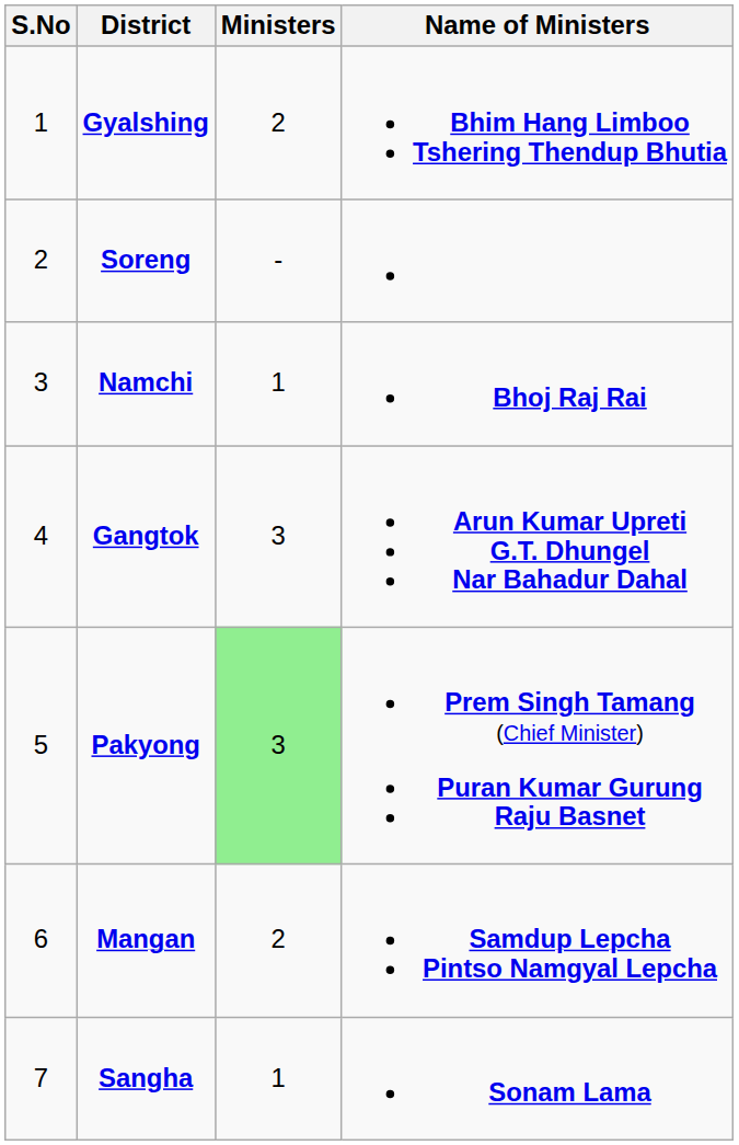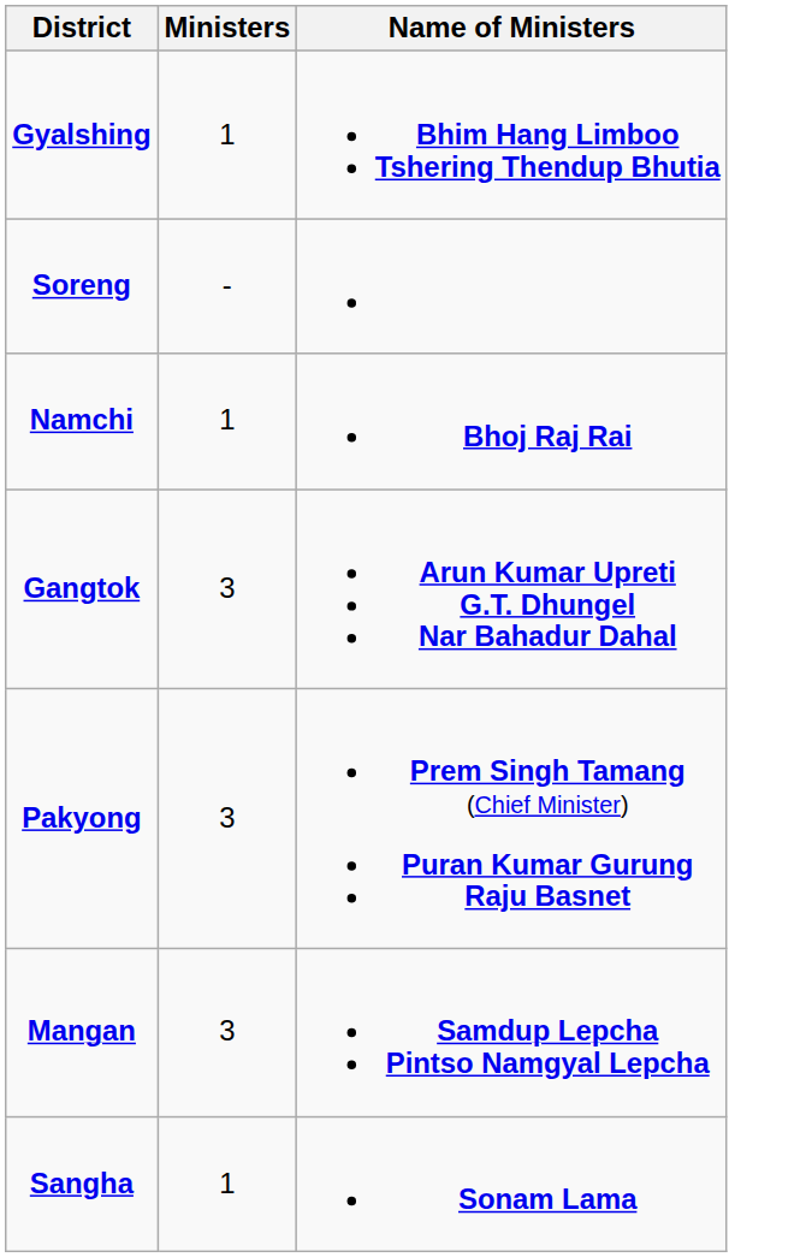- column: S.No | 1 | 2 | 3 | 4 | 5 | 6 | 7
Gyalshing | Ministers: 2 -> 1
Pakyong | Ministers: lightgreen background -> no background
Mangan | Ministers: 2 -> 3
